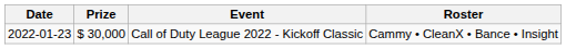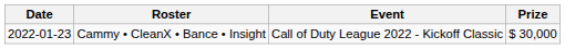columns swapped: Prize <-> Roster
